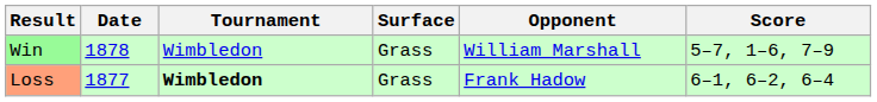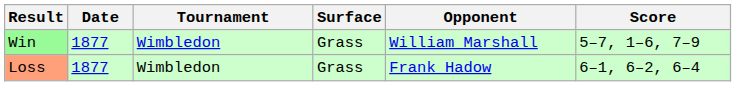Win | Date: 1878 -> 1877
Loss | Tournament: bold -> normal
